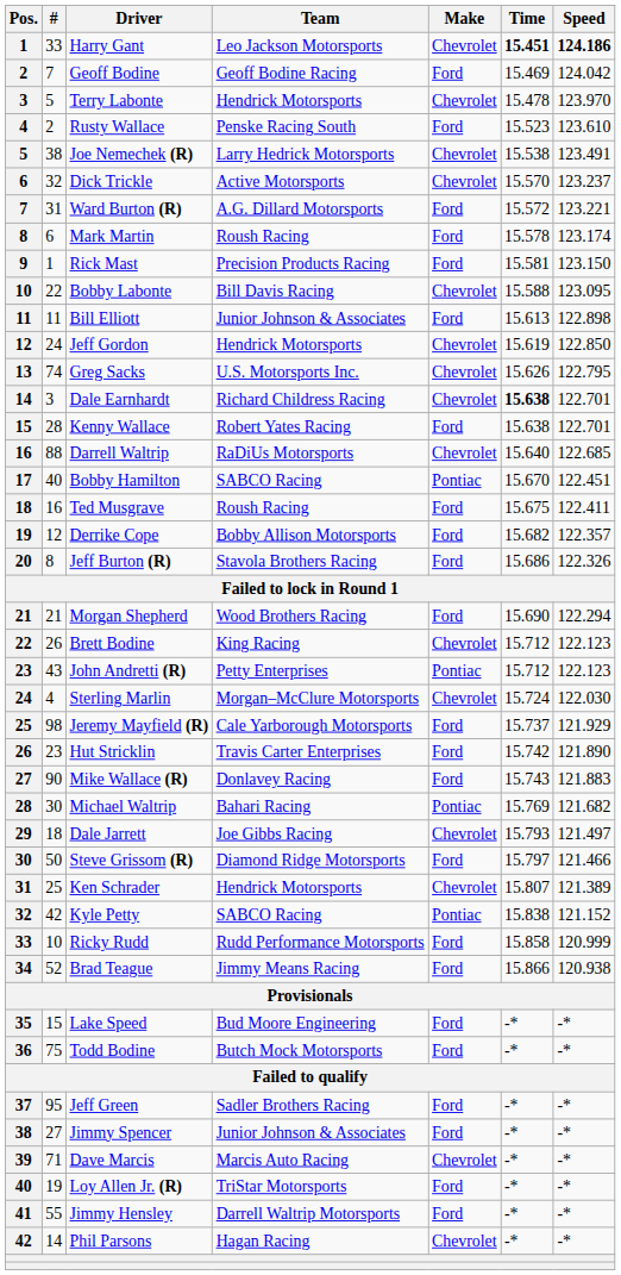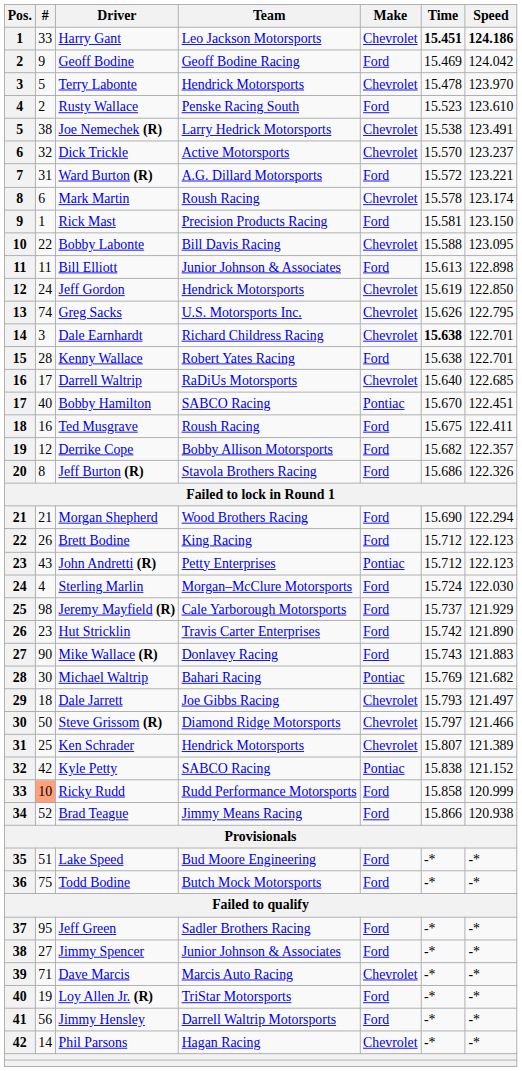Geoff Bodine | #: 7 -> 9
Mark Martin | Make: Ford -> Chevrolet
Darrell Waltrip | #: 88 -> 17
Brett Bodine | Make: Chevrolet -> Ford
Sterling Marlin | Make: Chevrolet -> Ford
Steve Grissom (R) | Make: Ford -> Chevrolet
Ricky Rudd | #: no background -> lightsalmon background
Lake Speed | #: 15 -> 51
Jimmy Hensley | #: 55 -> 56
